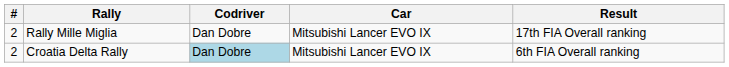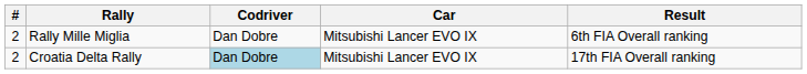Rally Mille Miglia | Result: 17th FIA Overall ranking -> 6th FIA Overall ranking
Croatia Delta Rally | Result: 6th FIA Overall ranking -> 17th FIA Overall ranking
